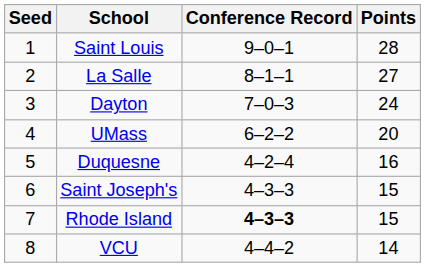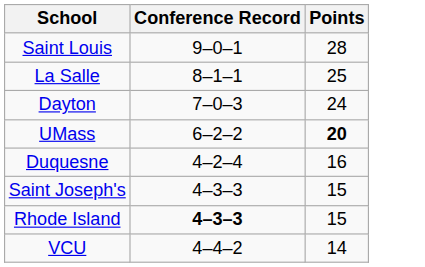- column: Seed | 1 | 2 | 3 | 4 | 5 | 6 | 7 | 8
La Salle | Points: 27 -> 25
UMass | Points: normal -> bold
